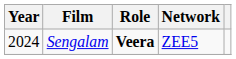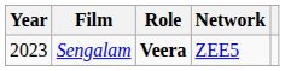Sengalam | Year: 2024 -> 2023
